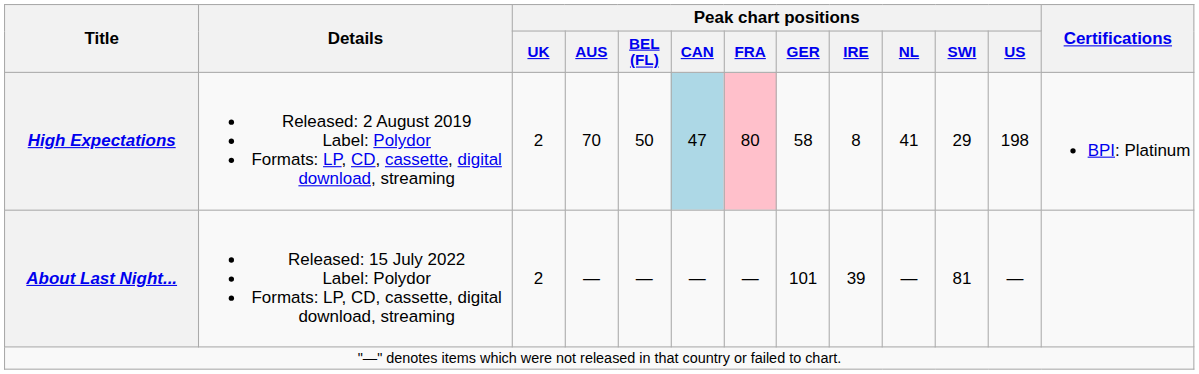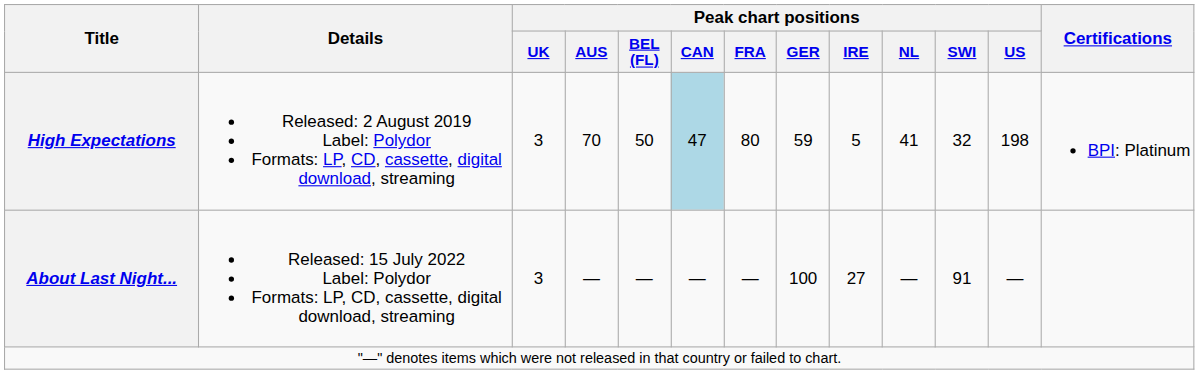High Expectations | Peak chart positions / UK: 2 -> 3
High Expectations | Peak chart positions / FRA: pink background -> no background
High Expectations | Peak chart positions / GER: 58 -> 59
High Expectations | Peak chart positions / IRE: 8 -> 5
High Expectations | Peak chart positions / SWI: 29 -> 32
About Last Night... | Peak chart positions / UK: 2 -> 3
About Last Night... | Peak chart positions / GER: 101 -> 100
About Last Night... | Peak chart positions / IRE: 39 -> 27
About Last Night... | Peak chart positions / SWI: 81 -> 91
